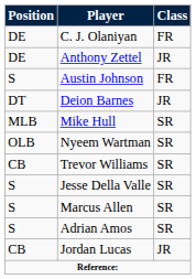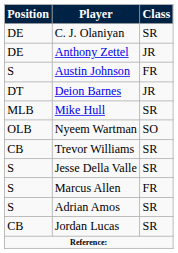C. J. Olaniyan | Class: FR -> SR
Nyeem Wartman | Class: SR -> SO
Marcus Allen | Class: SR -> FR
Jordan Lucas | Class: JR -> SR
